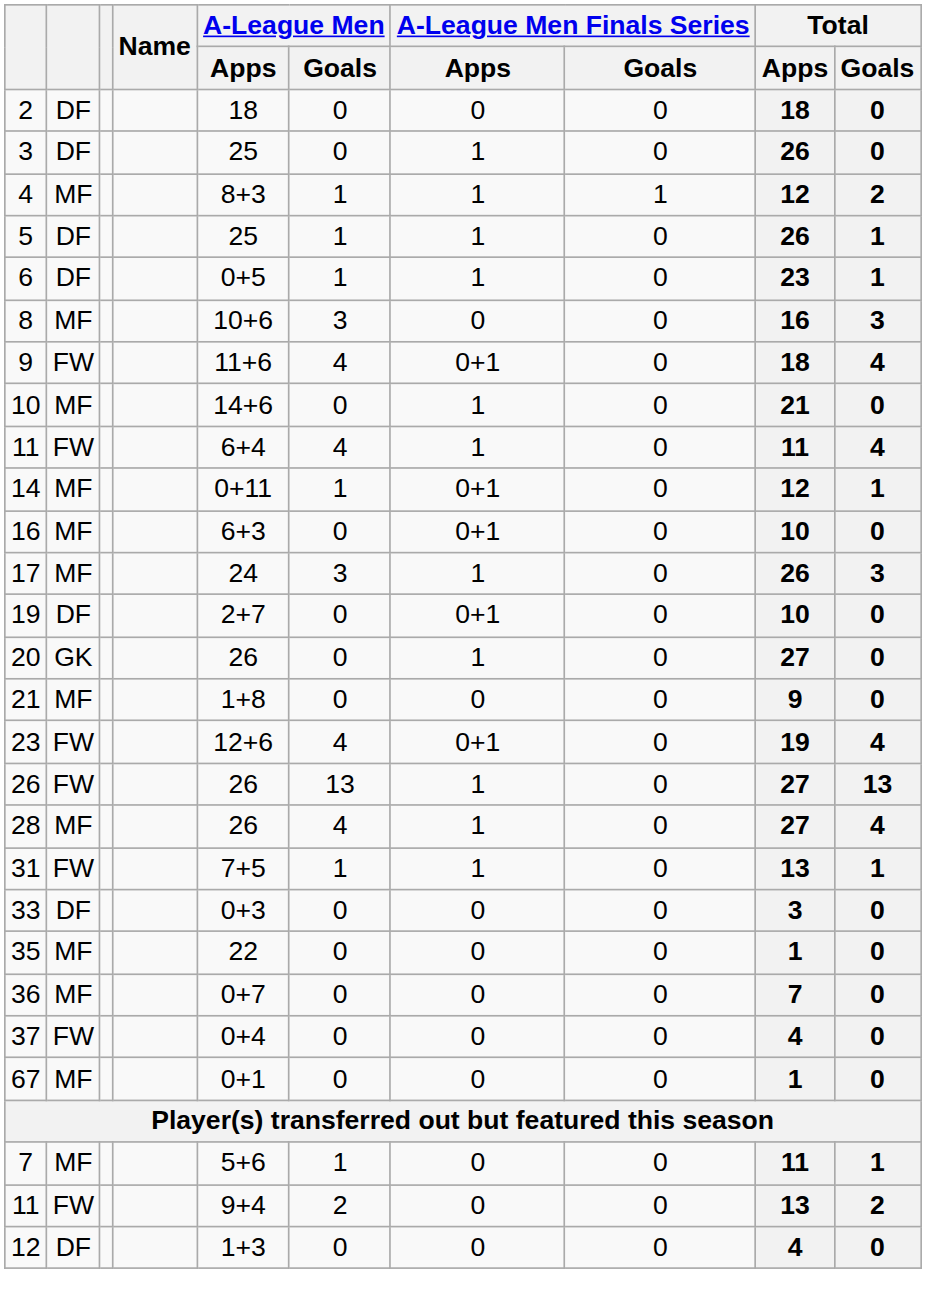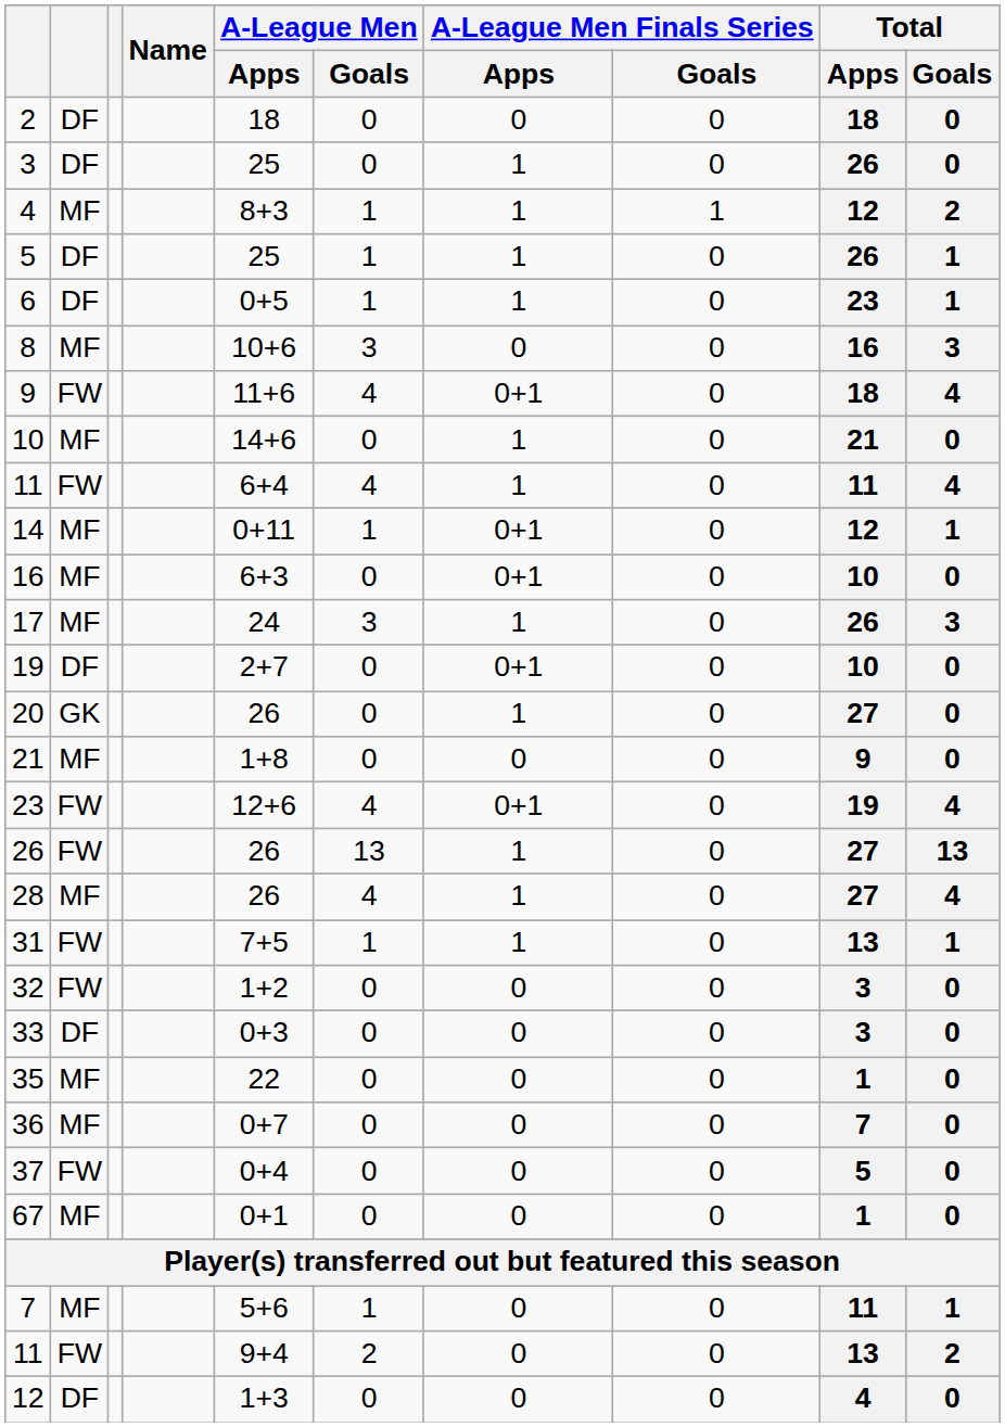+ row: 32 | FW | 1+2 | 0 | 0 | 0 | 3 | 0
37 | Total / Apps: 4 -> 5
